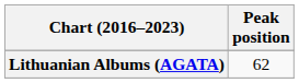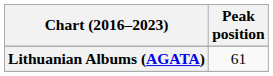Lithuanian Albums (AGATA) | Peak position: 62 -> 61
